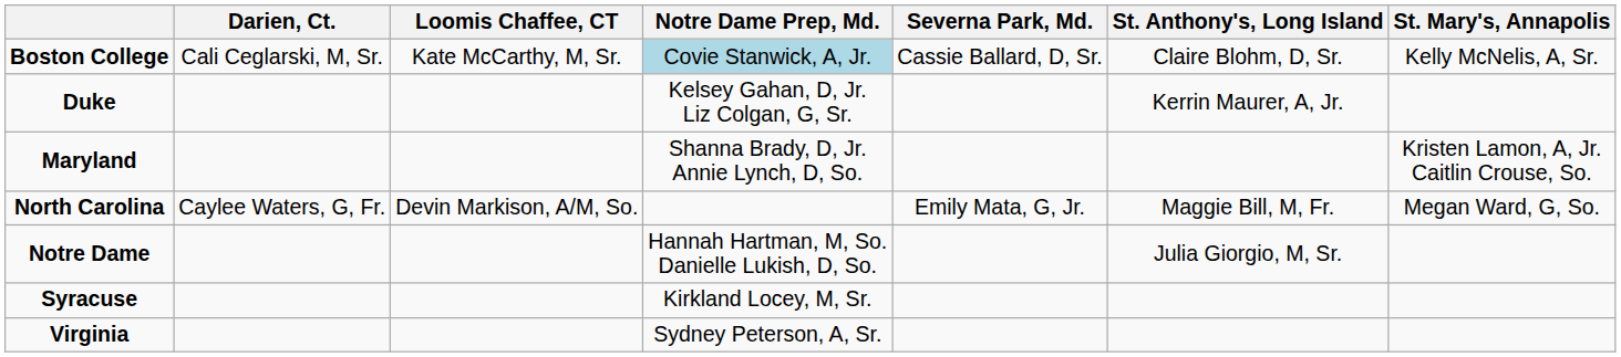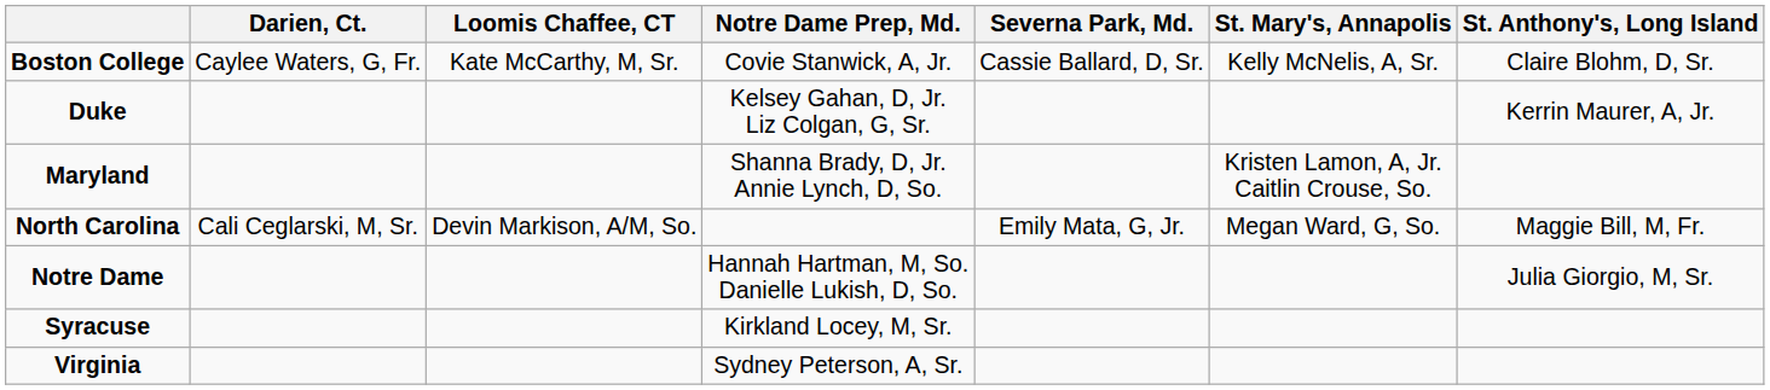columns swapped: St. Anthony's, Long Island <-> St. Mary's, Annapolis
Boston College | Darien, Ct.: Cali Ceglarski, M, Sr. -> Caylee Waters, G, Fr.
Boston College | Notre Dame Prep, Md.: lightblue background -> no background
North Carolina | Darien, Ct.: Caylee Waters, G, Fr. -> Cali Ceglarski, M, Sr.
